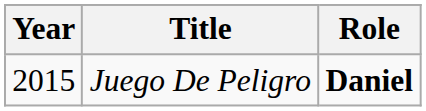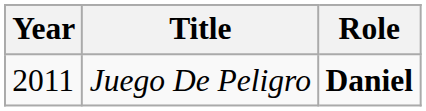Juego De Peligro | Year: 2015 -> 2011
